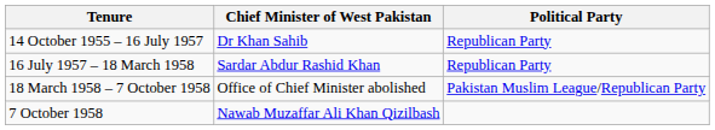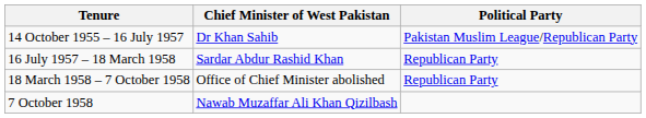14 October 1955 – 16 July 1957 | Political Party: Republican Party -> Pakistan Muslim League/Republican Party
18 March 1958 – 7 October 1958 | Political Party: Pakistan Muslim League/Republican Party -> Republican Party
